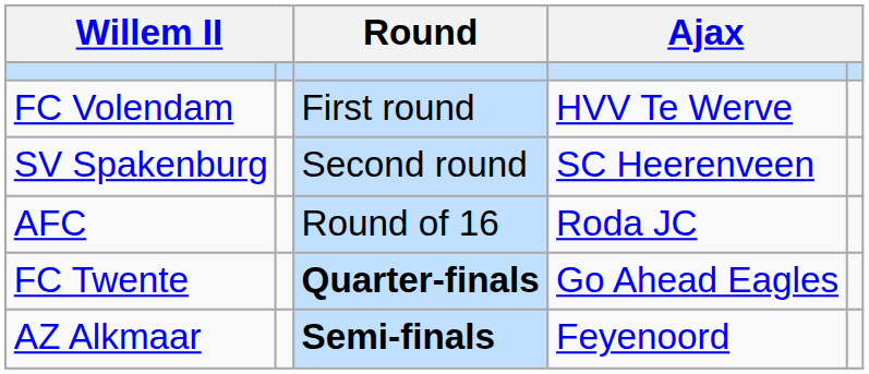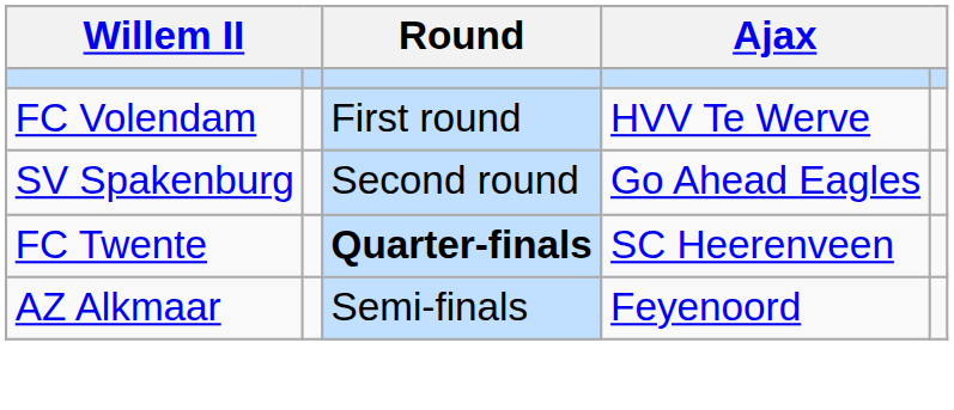SV Spakenburg | column 4: SC Heerenveen -> Go Ahead Eagles
- row: AFC | Round of 16 | Roda JC
FC Twente | column 4: Go Ahead Eagles -> SC Heerenveen
AZ Alkmaar | Round: bold -> normal
